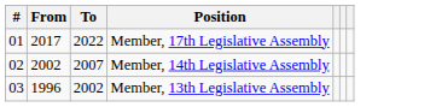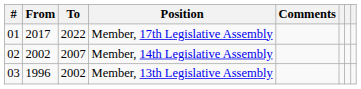+ column: Comments
